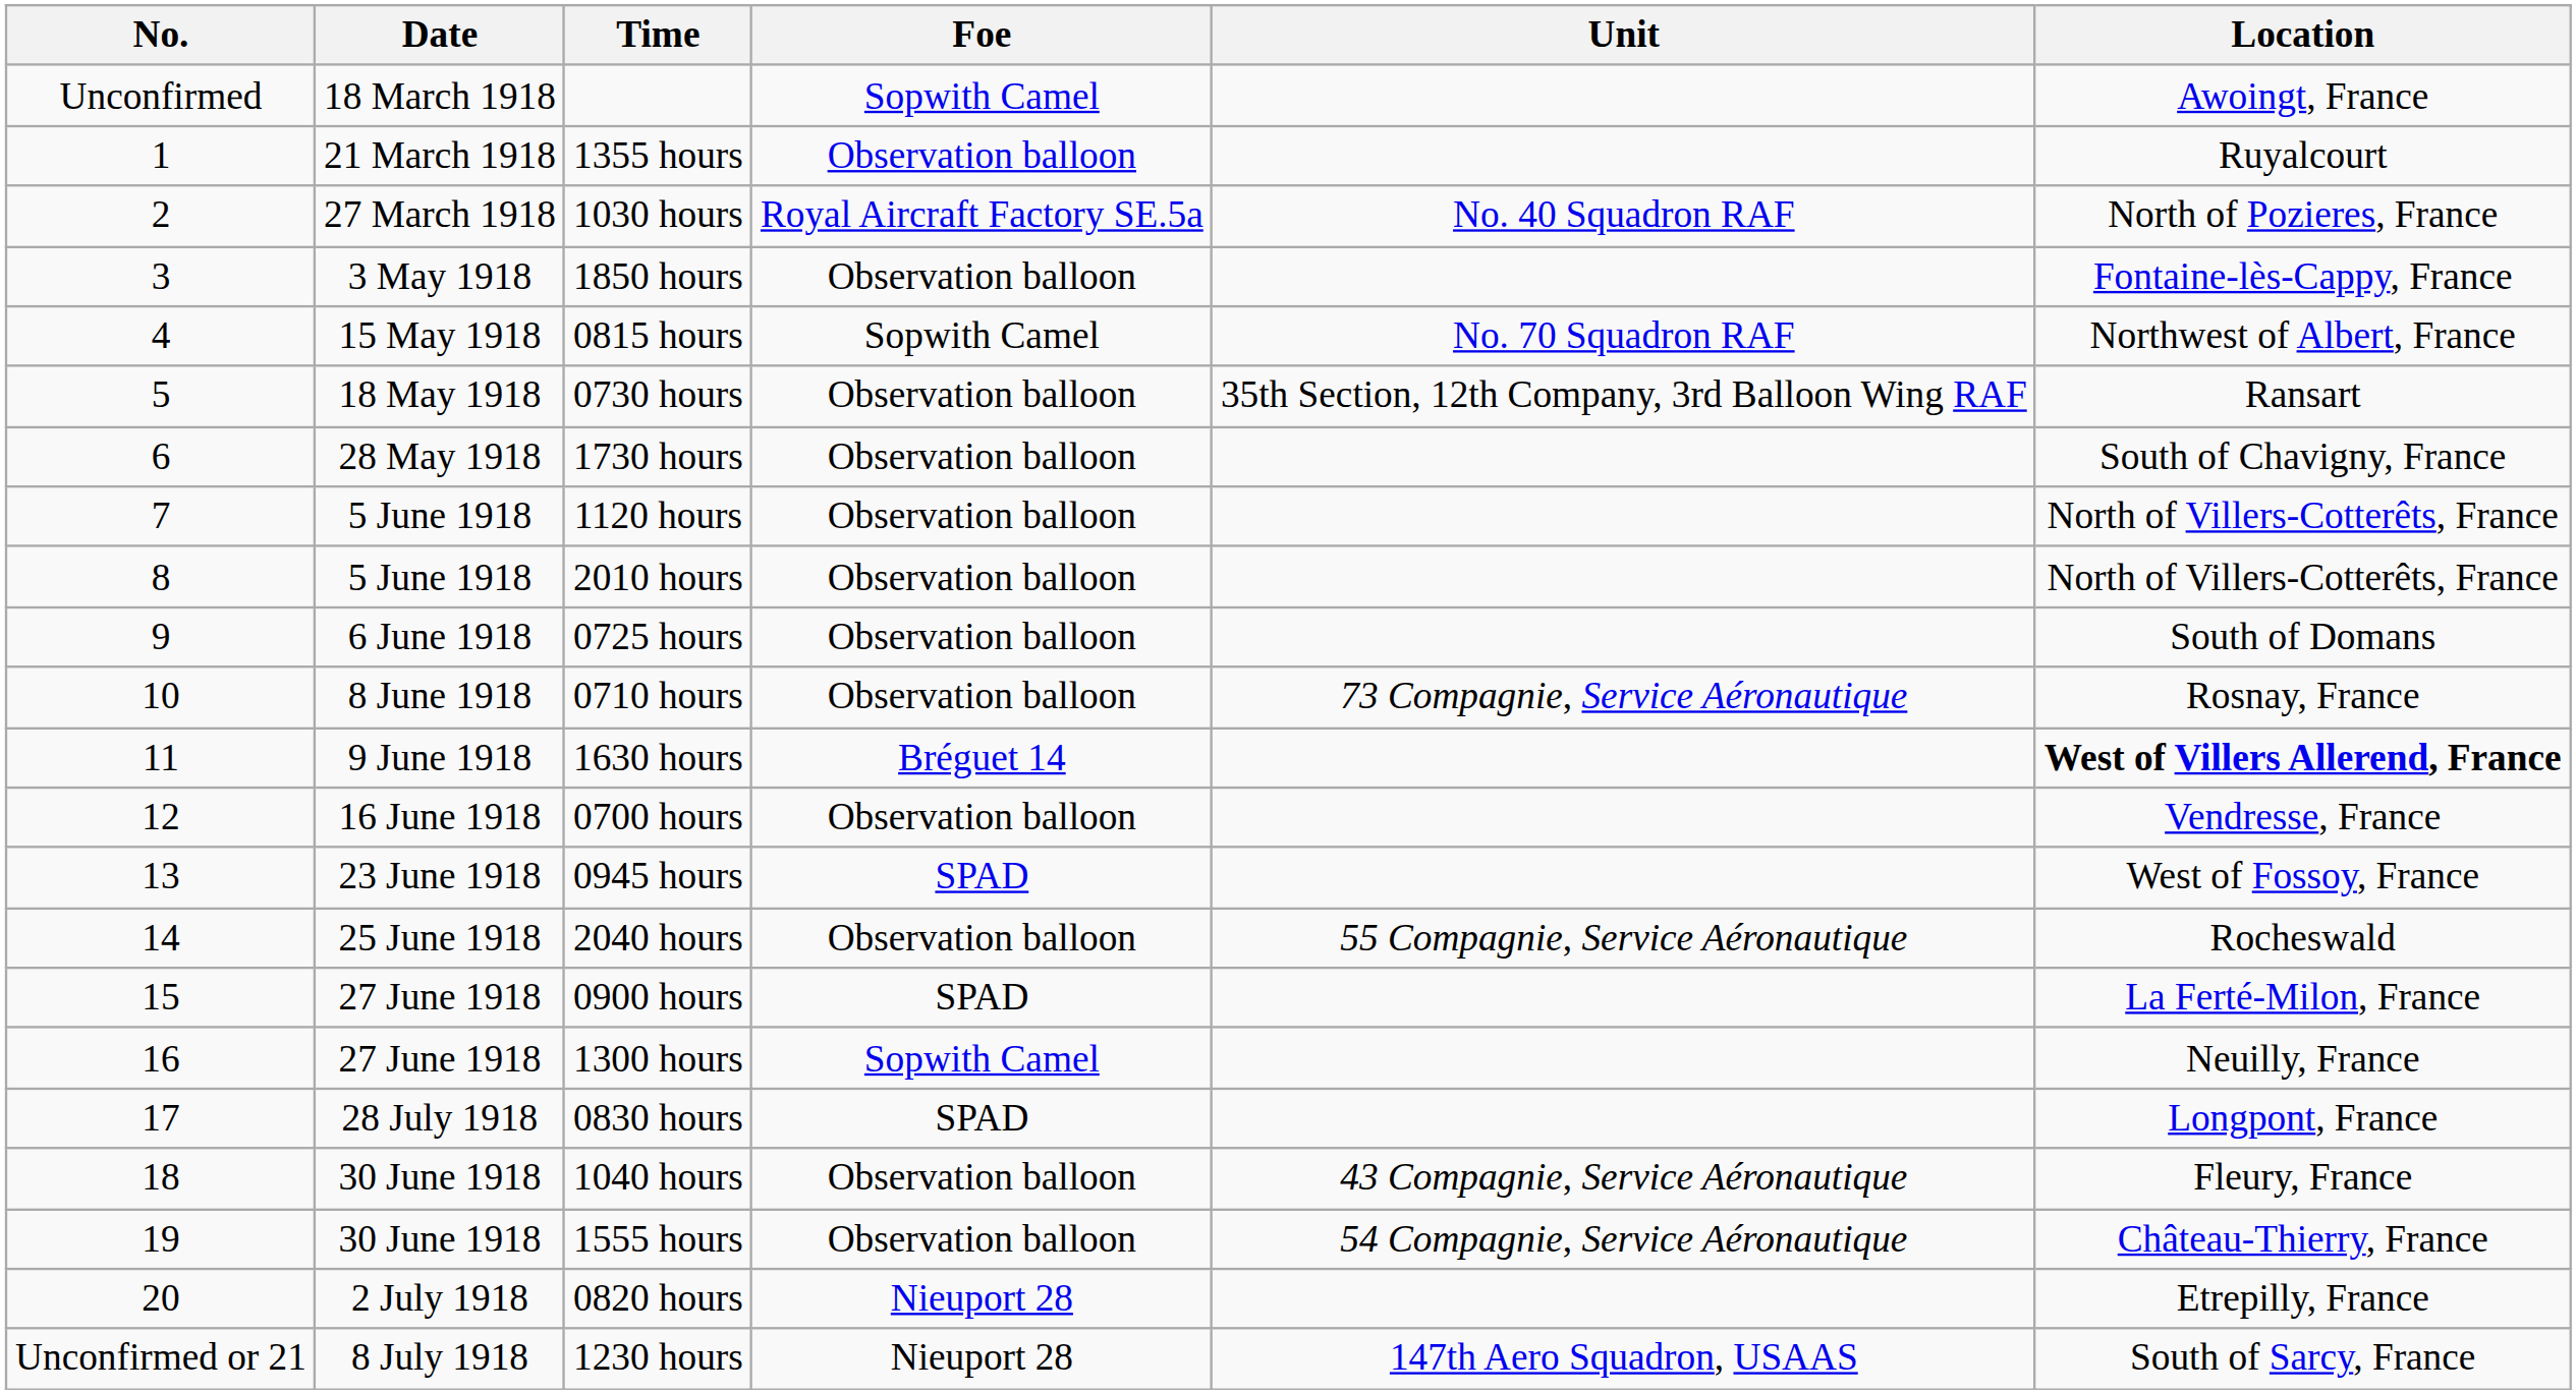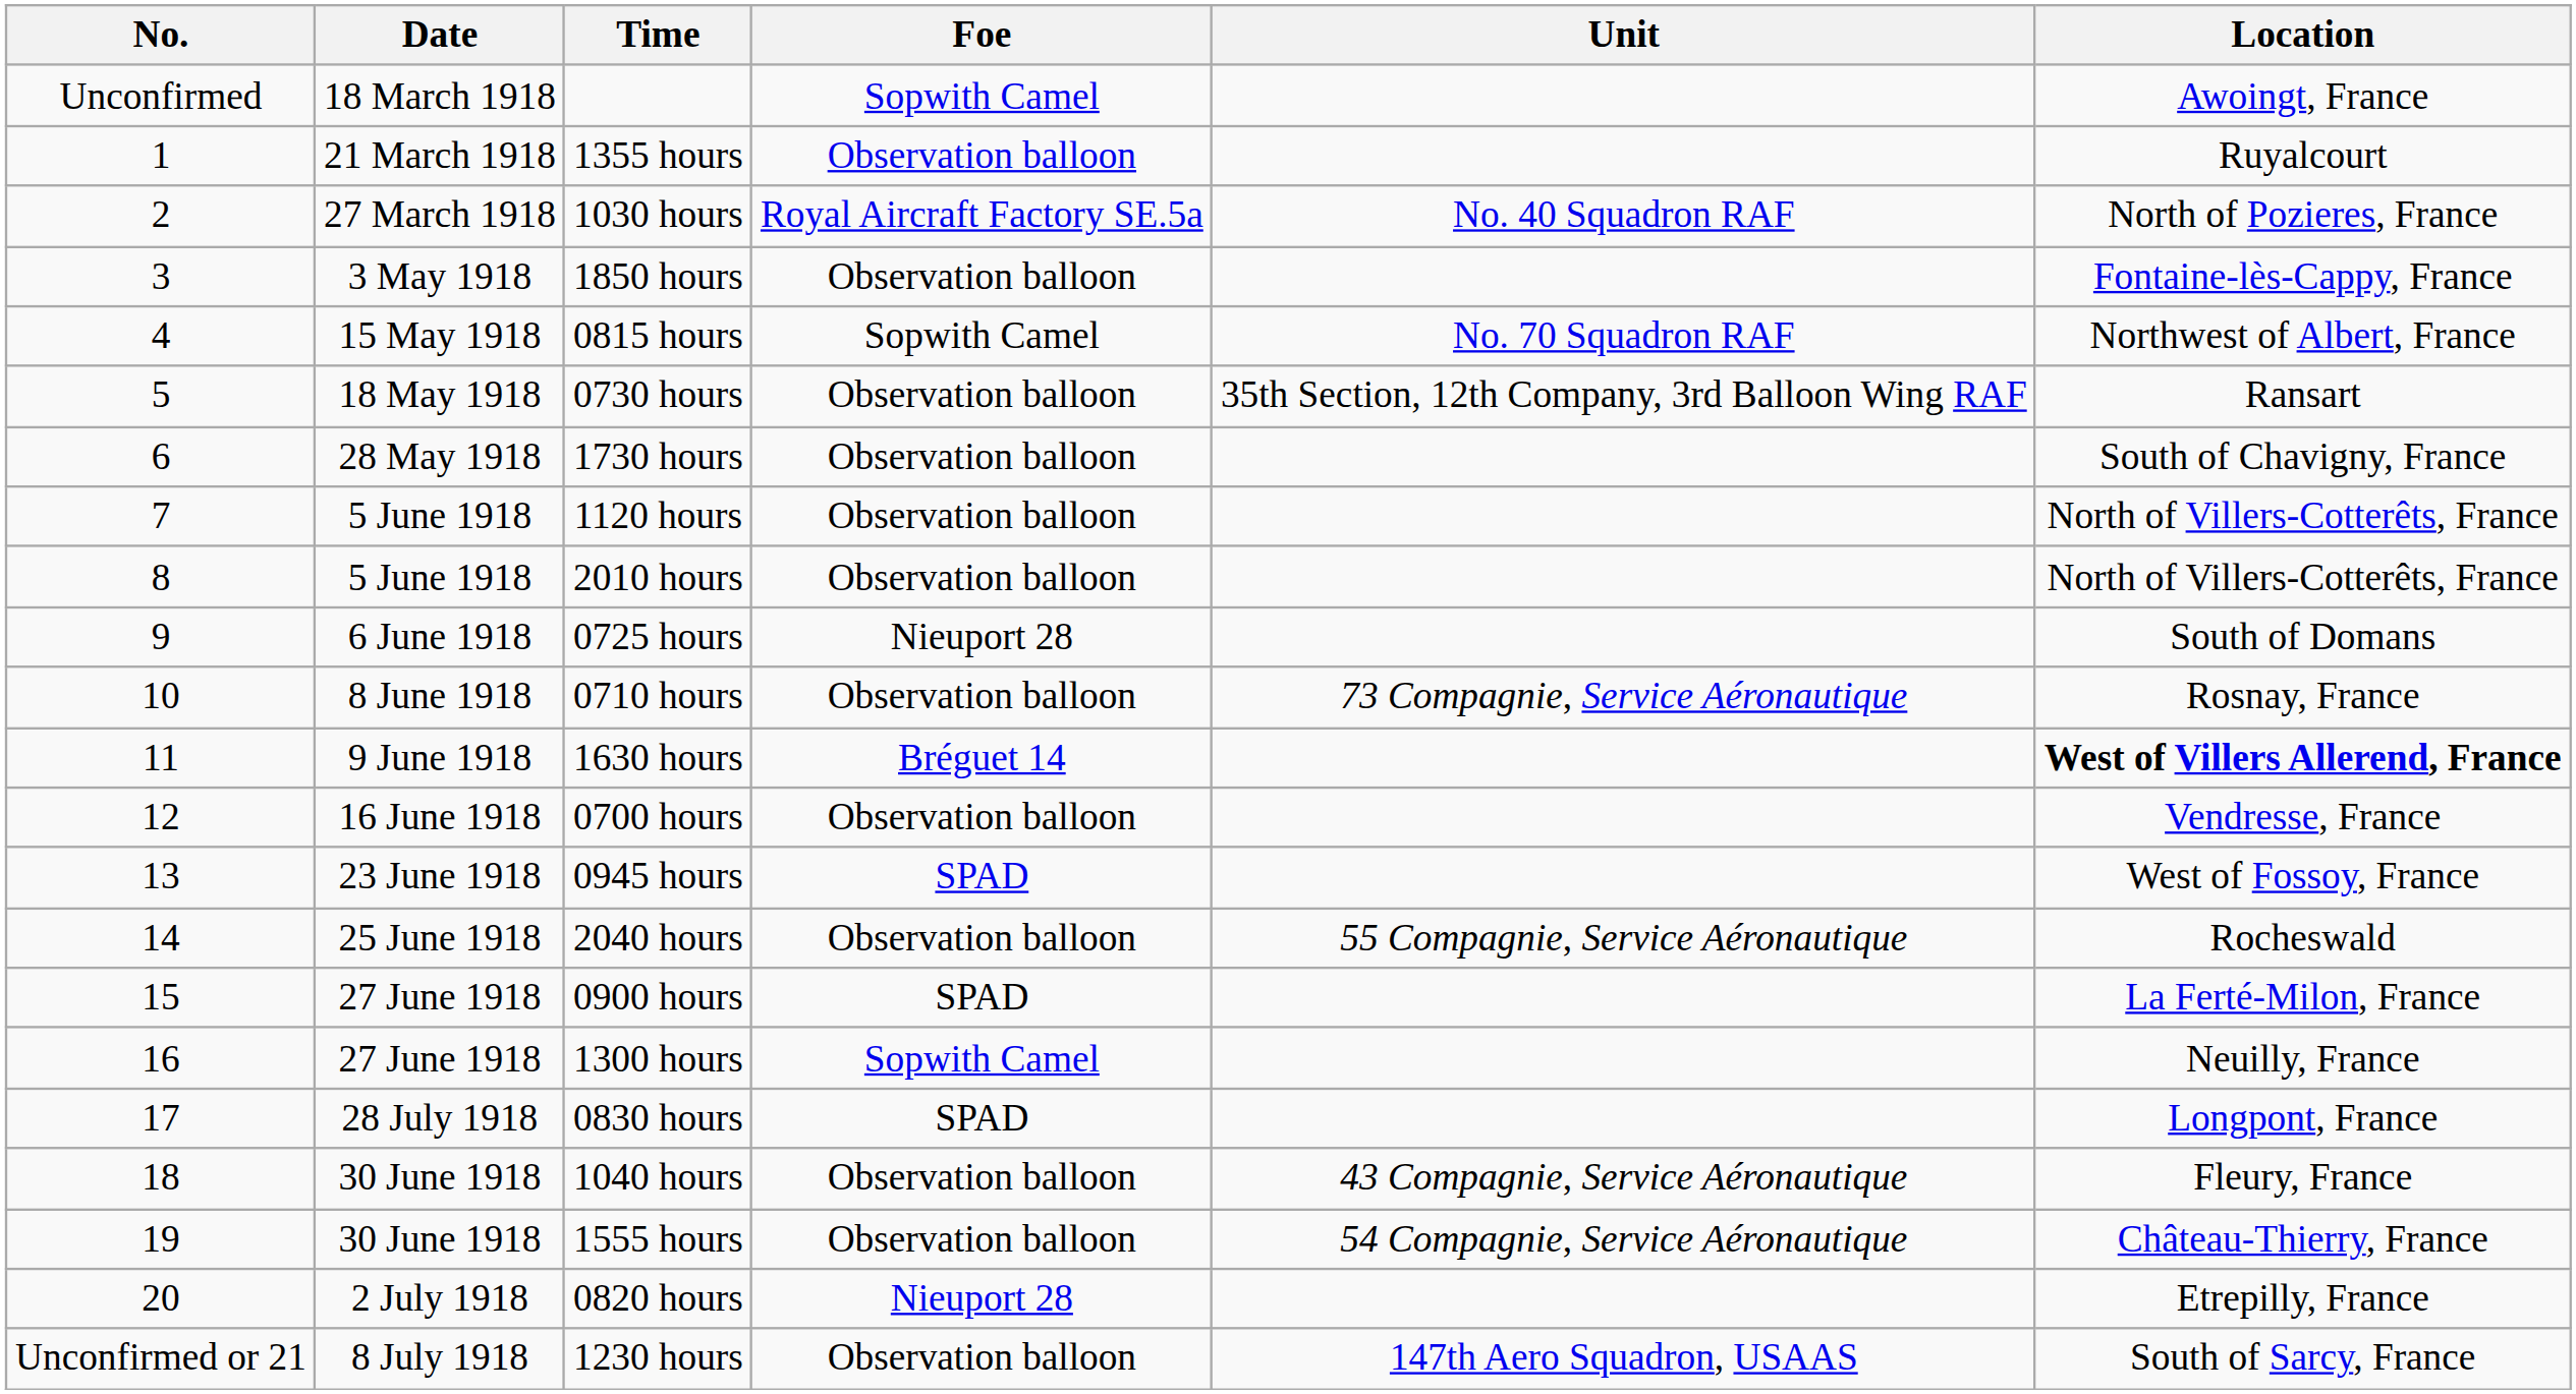0725 hours | Foe: Observation balloon -> Nieuport 28
1230 hours | Foe: Nieuport 28 -> Observation balloon
